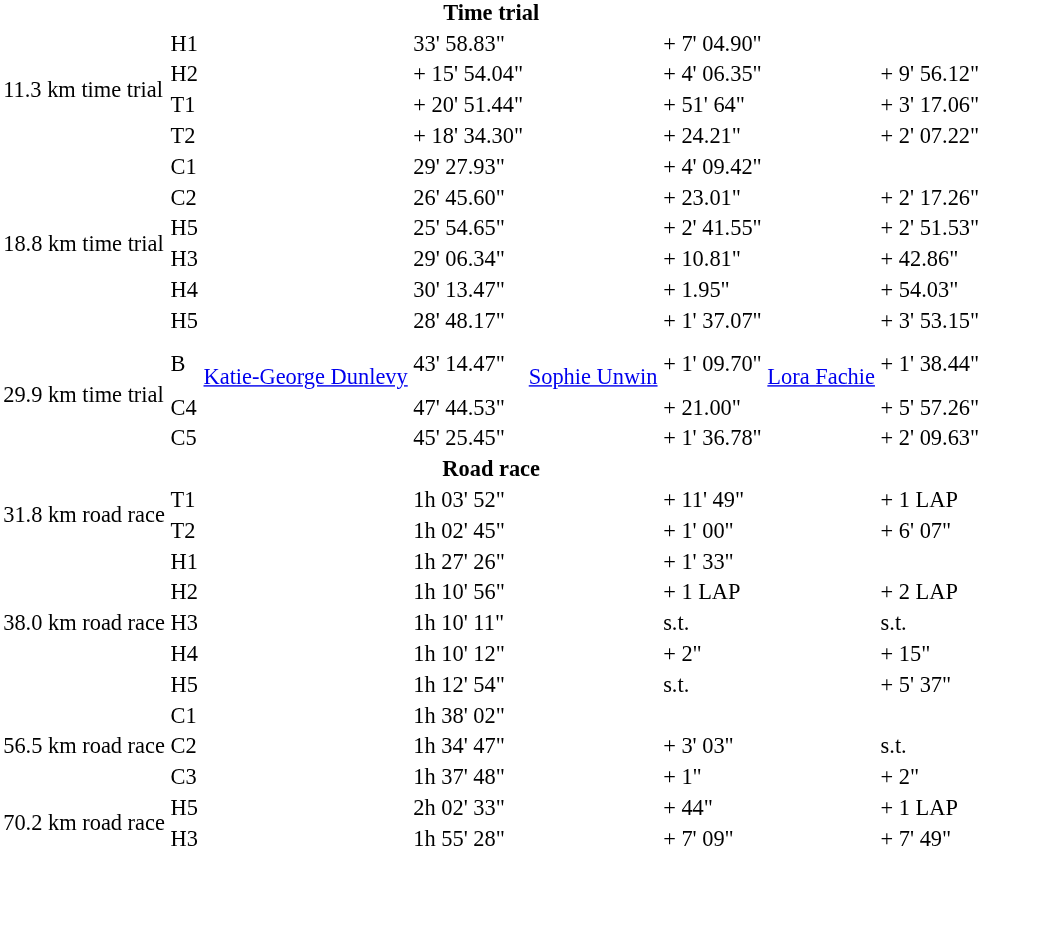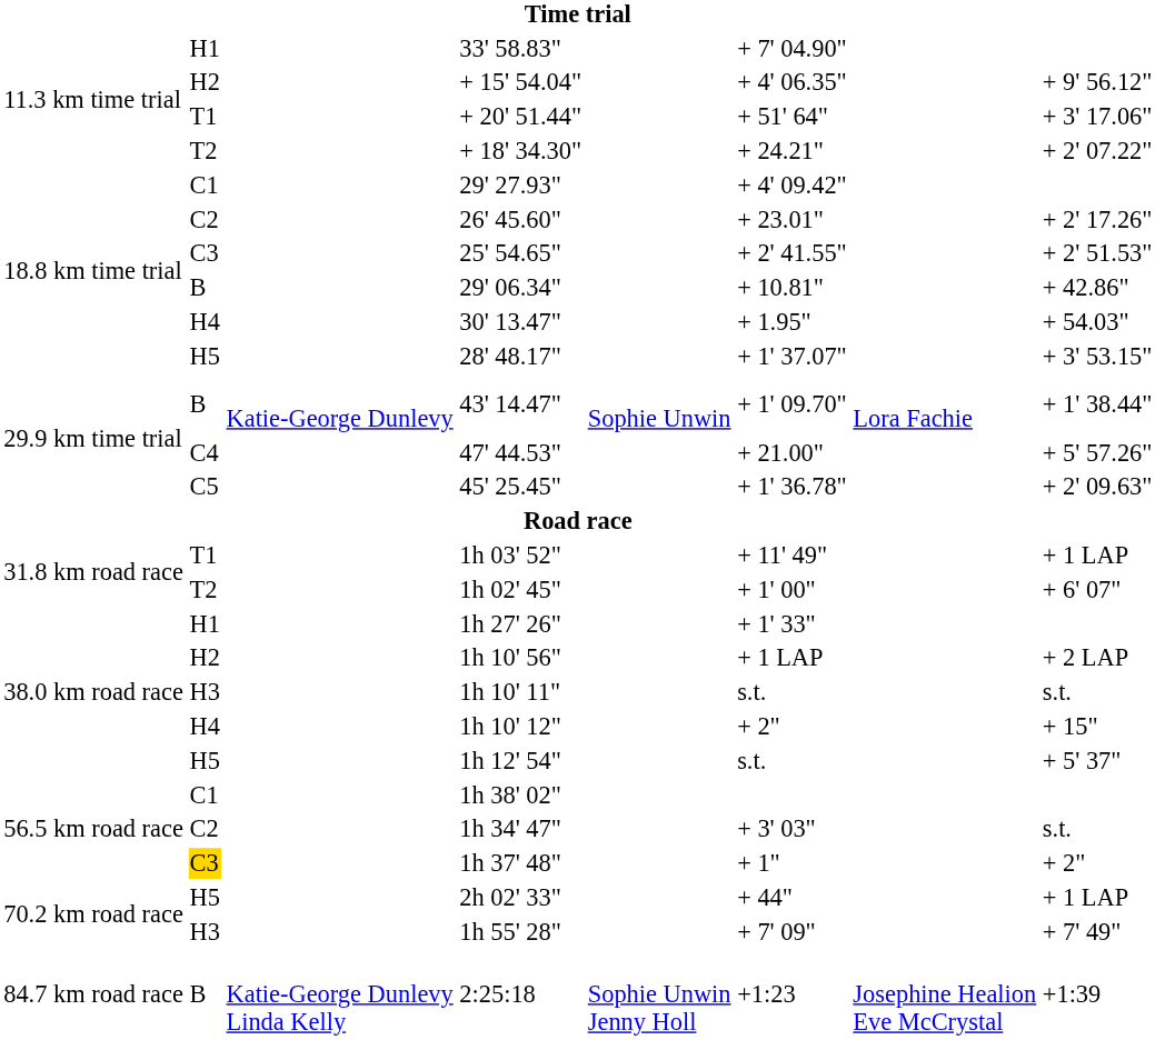25' 54.65" | column 2: H5 -> C3
29' 06.34" | column 2: H3 -> B
1h 37' 48" | column 2: no background -> gold background
+ row: 84.7 km road race | B | Katie-George Dunlevy Linda Kelly | 2:25:18 | Sophie Unwin Jenny Holl | +1:23 | Josephine Healion Eve McCrystal | +1:39
